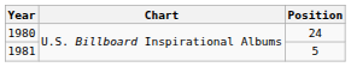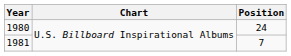1981 | Position: 5 -> 7
